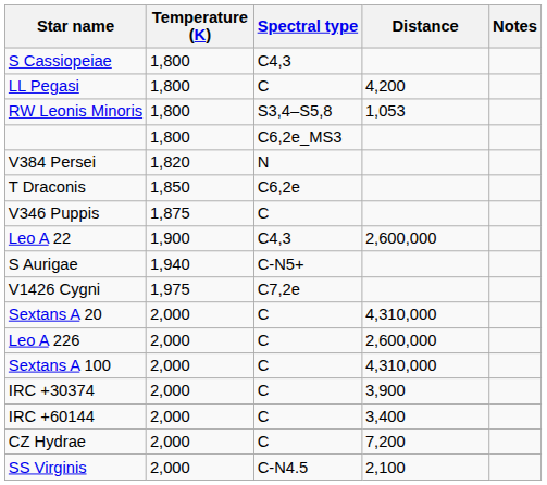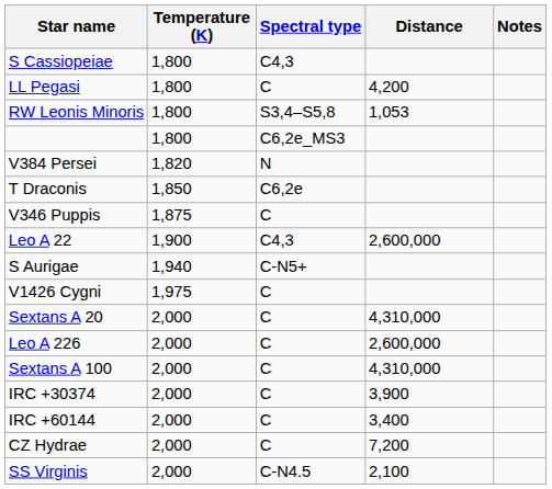V1426 Cygni | Spectral type: C7,2e -> C
